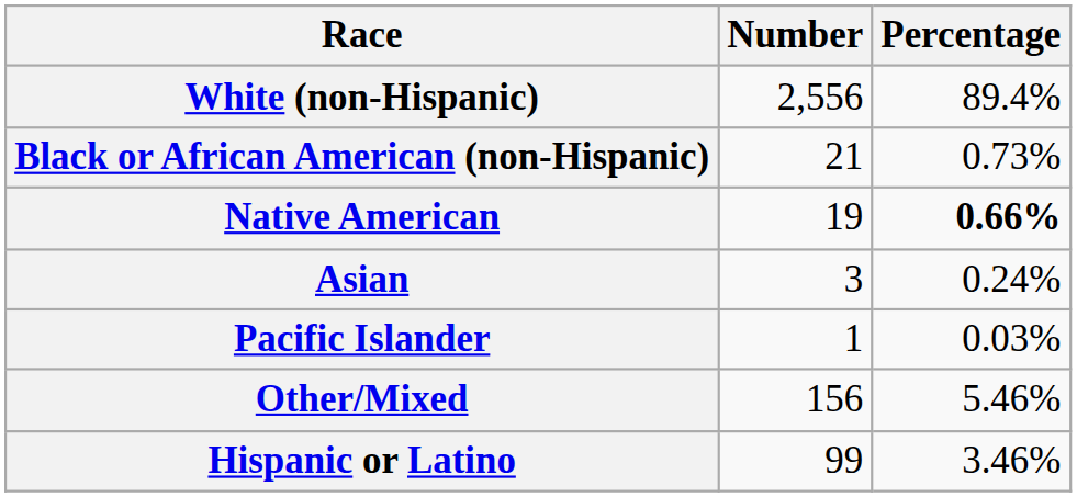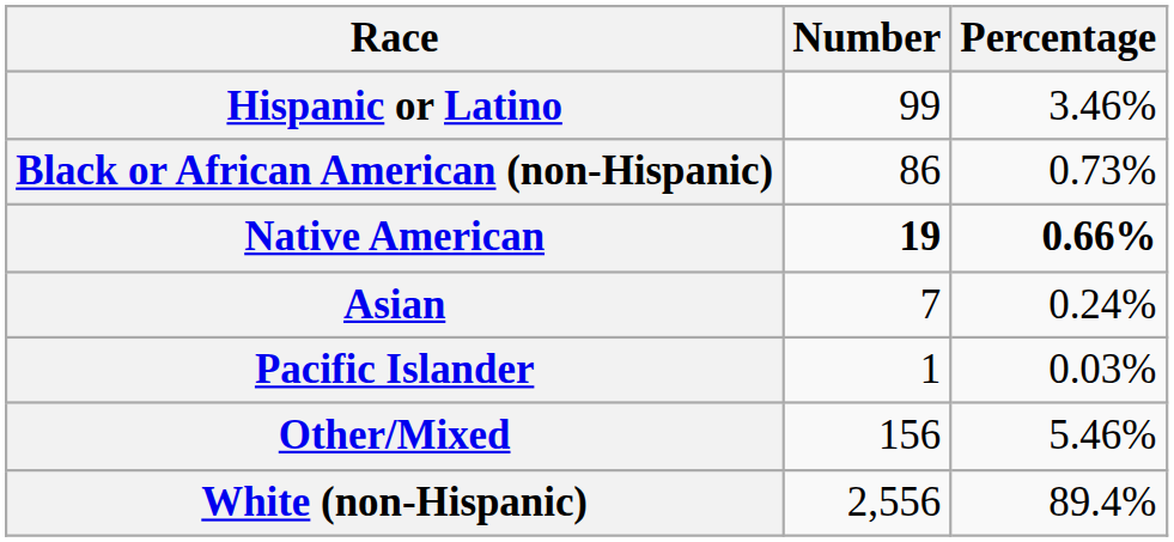rows swapped: White (non-Hispanic) <-> Hispanic or Latino
Black or African American (non-Hispanic) | Number: 21 -> 86
Native American | Number: normal -> bold
Asian | Number: 3 -> 7
